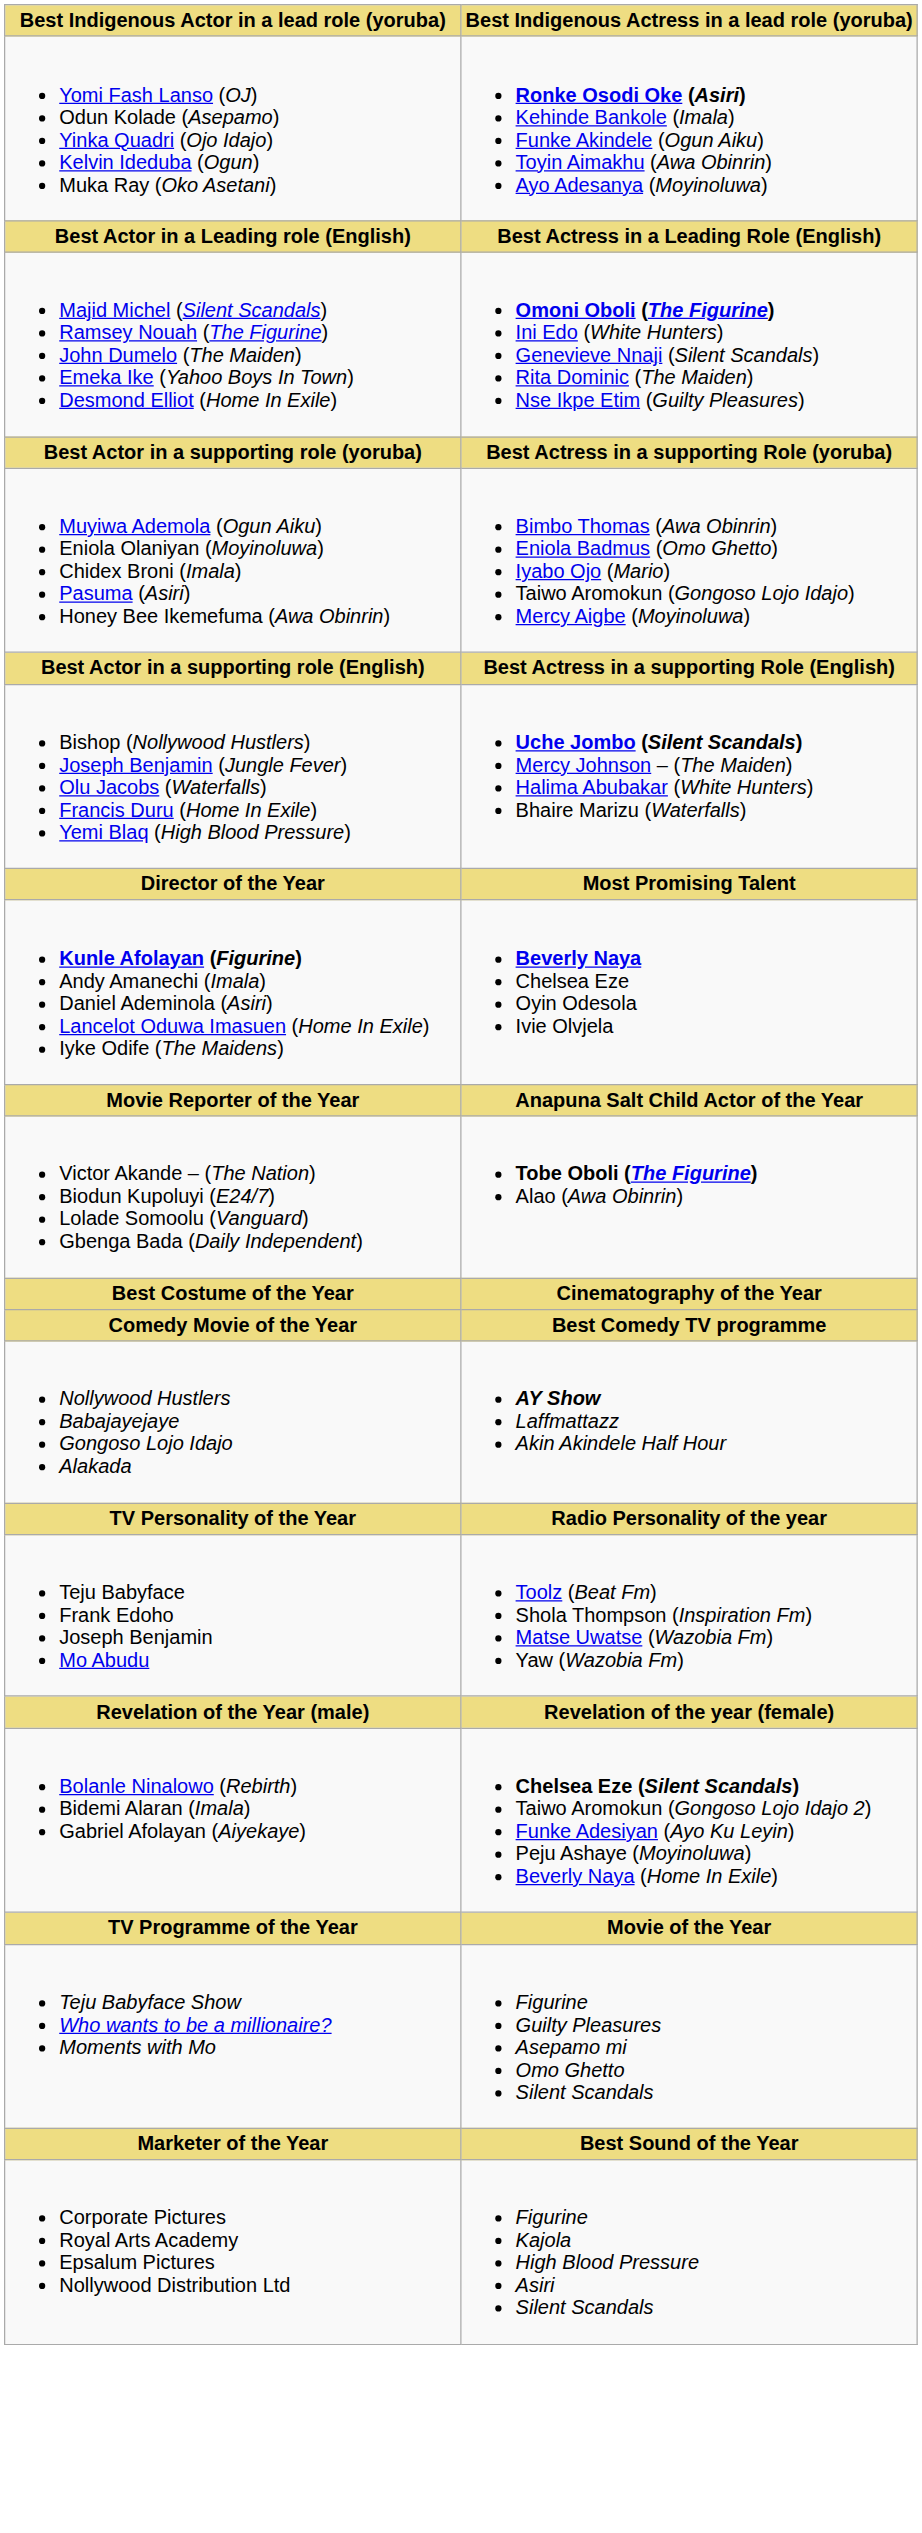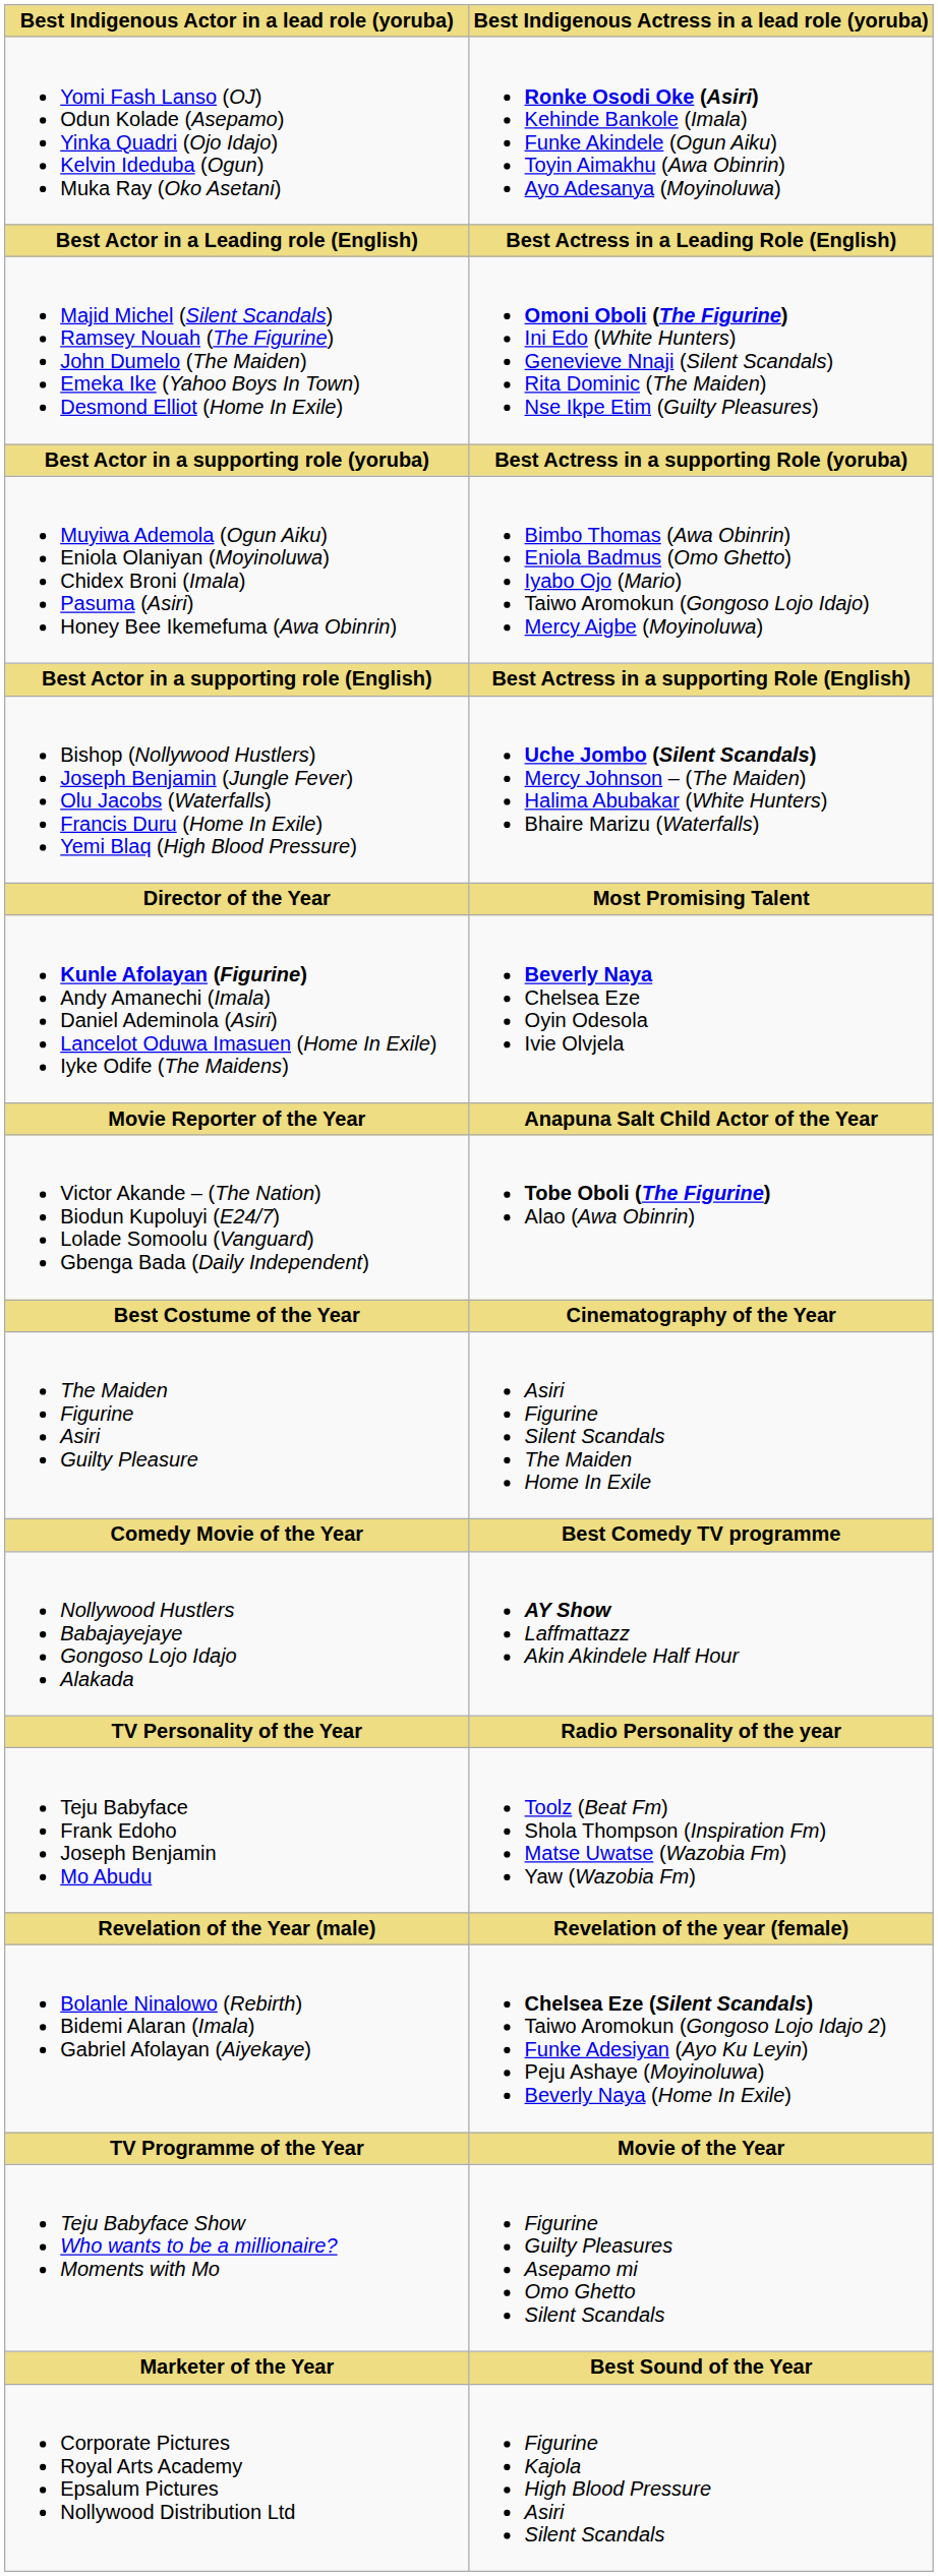+ row: The Maiden Figurine Asiri Guilty Pleasure | Asiri Figurine Silent Scandals The Maiden Home In Exile
